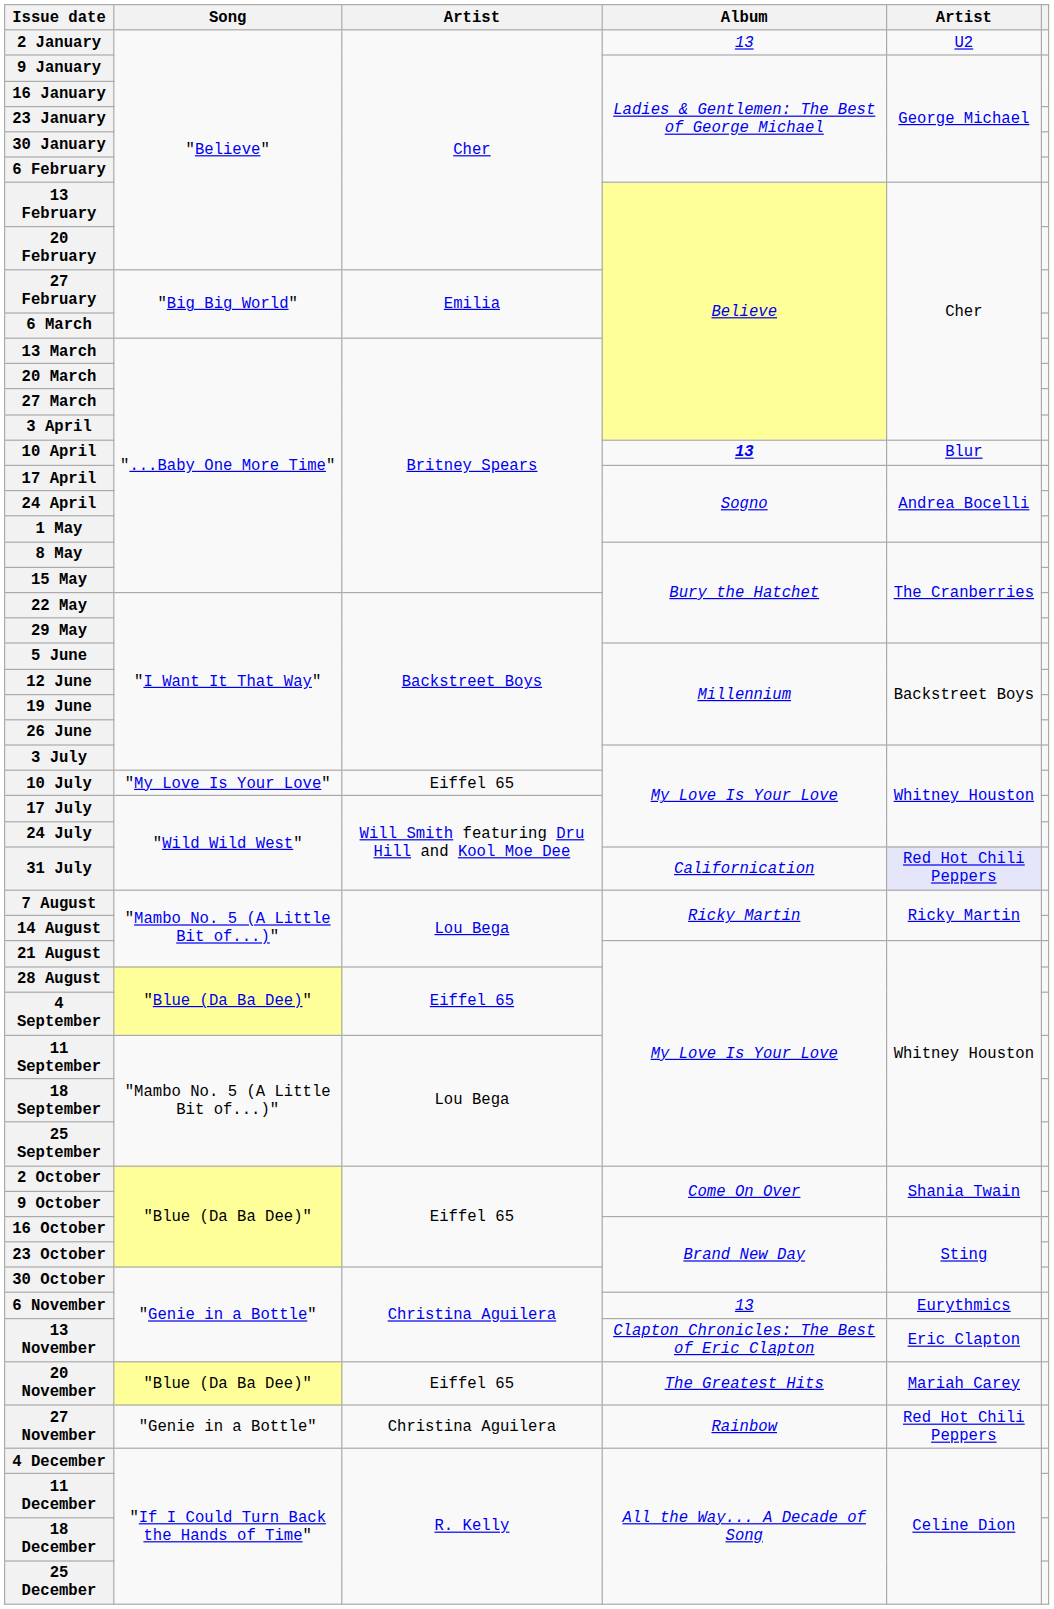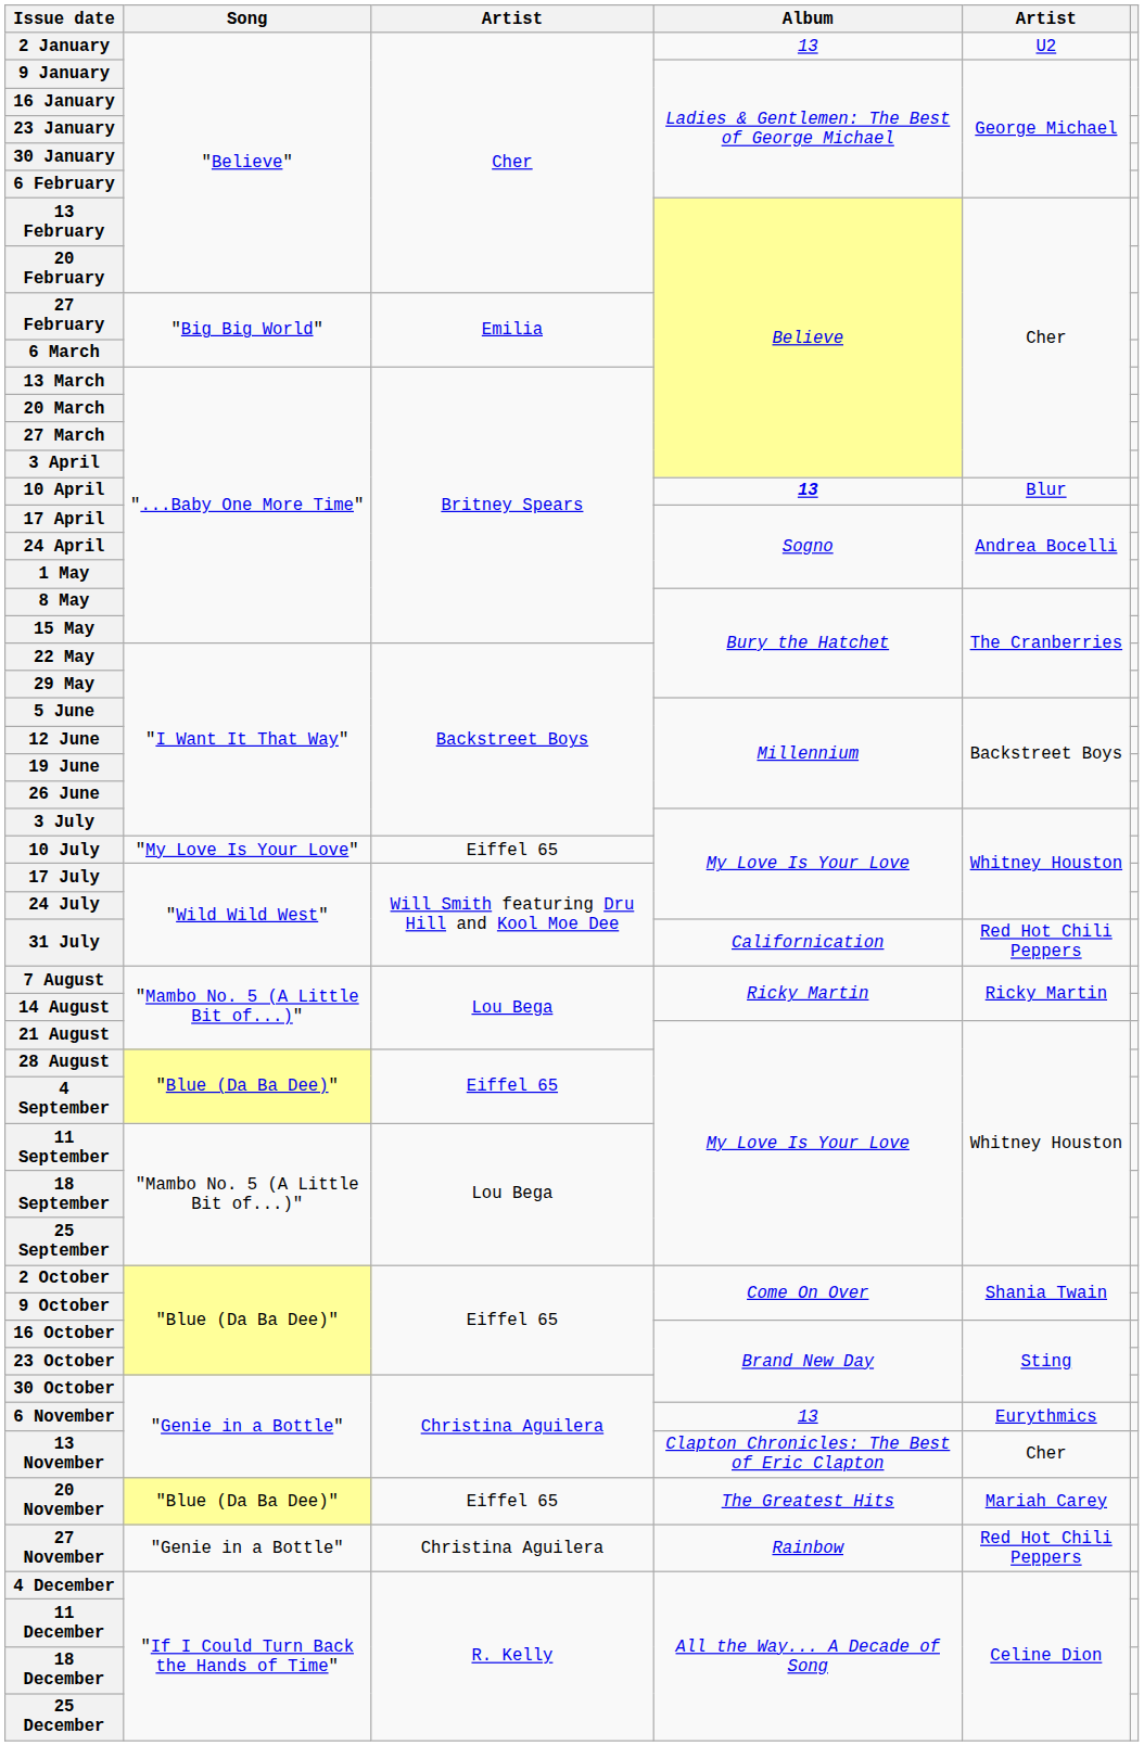31 July | column 5: lavender background -> no background
13 November | column 5: Eric Clapton -> Cher
